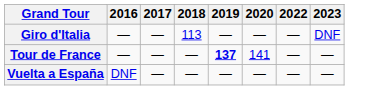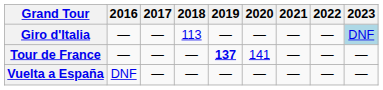+ column: 2021 | — | — | —
Giro d'Italia | 2023: no background -> lightblue background
